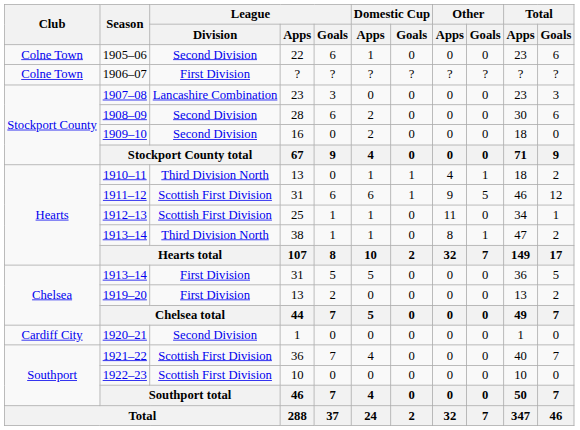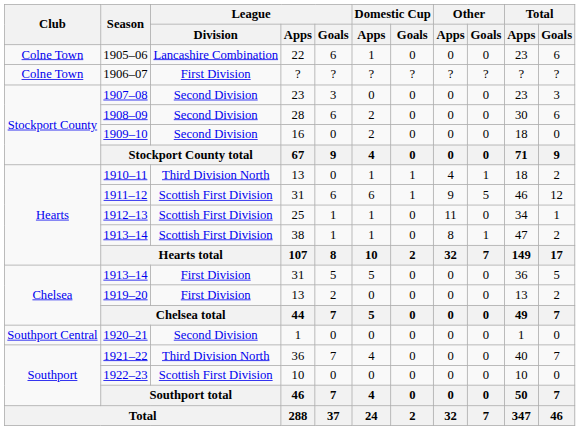1905–06 | League / Division: Second Division -> Lancashire Combination
1907–08 | League / Division: Lancashire Combination -> Second Division
1913–14 / 38 | League / Division: Third Division North -> Scottish First Division
1920–21 | Club: Cardiff City -> Southport Central
1921–22 | League / Division: Scottish First Division -> Third Division North
